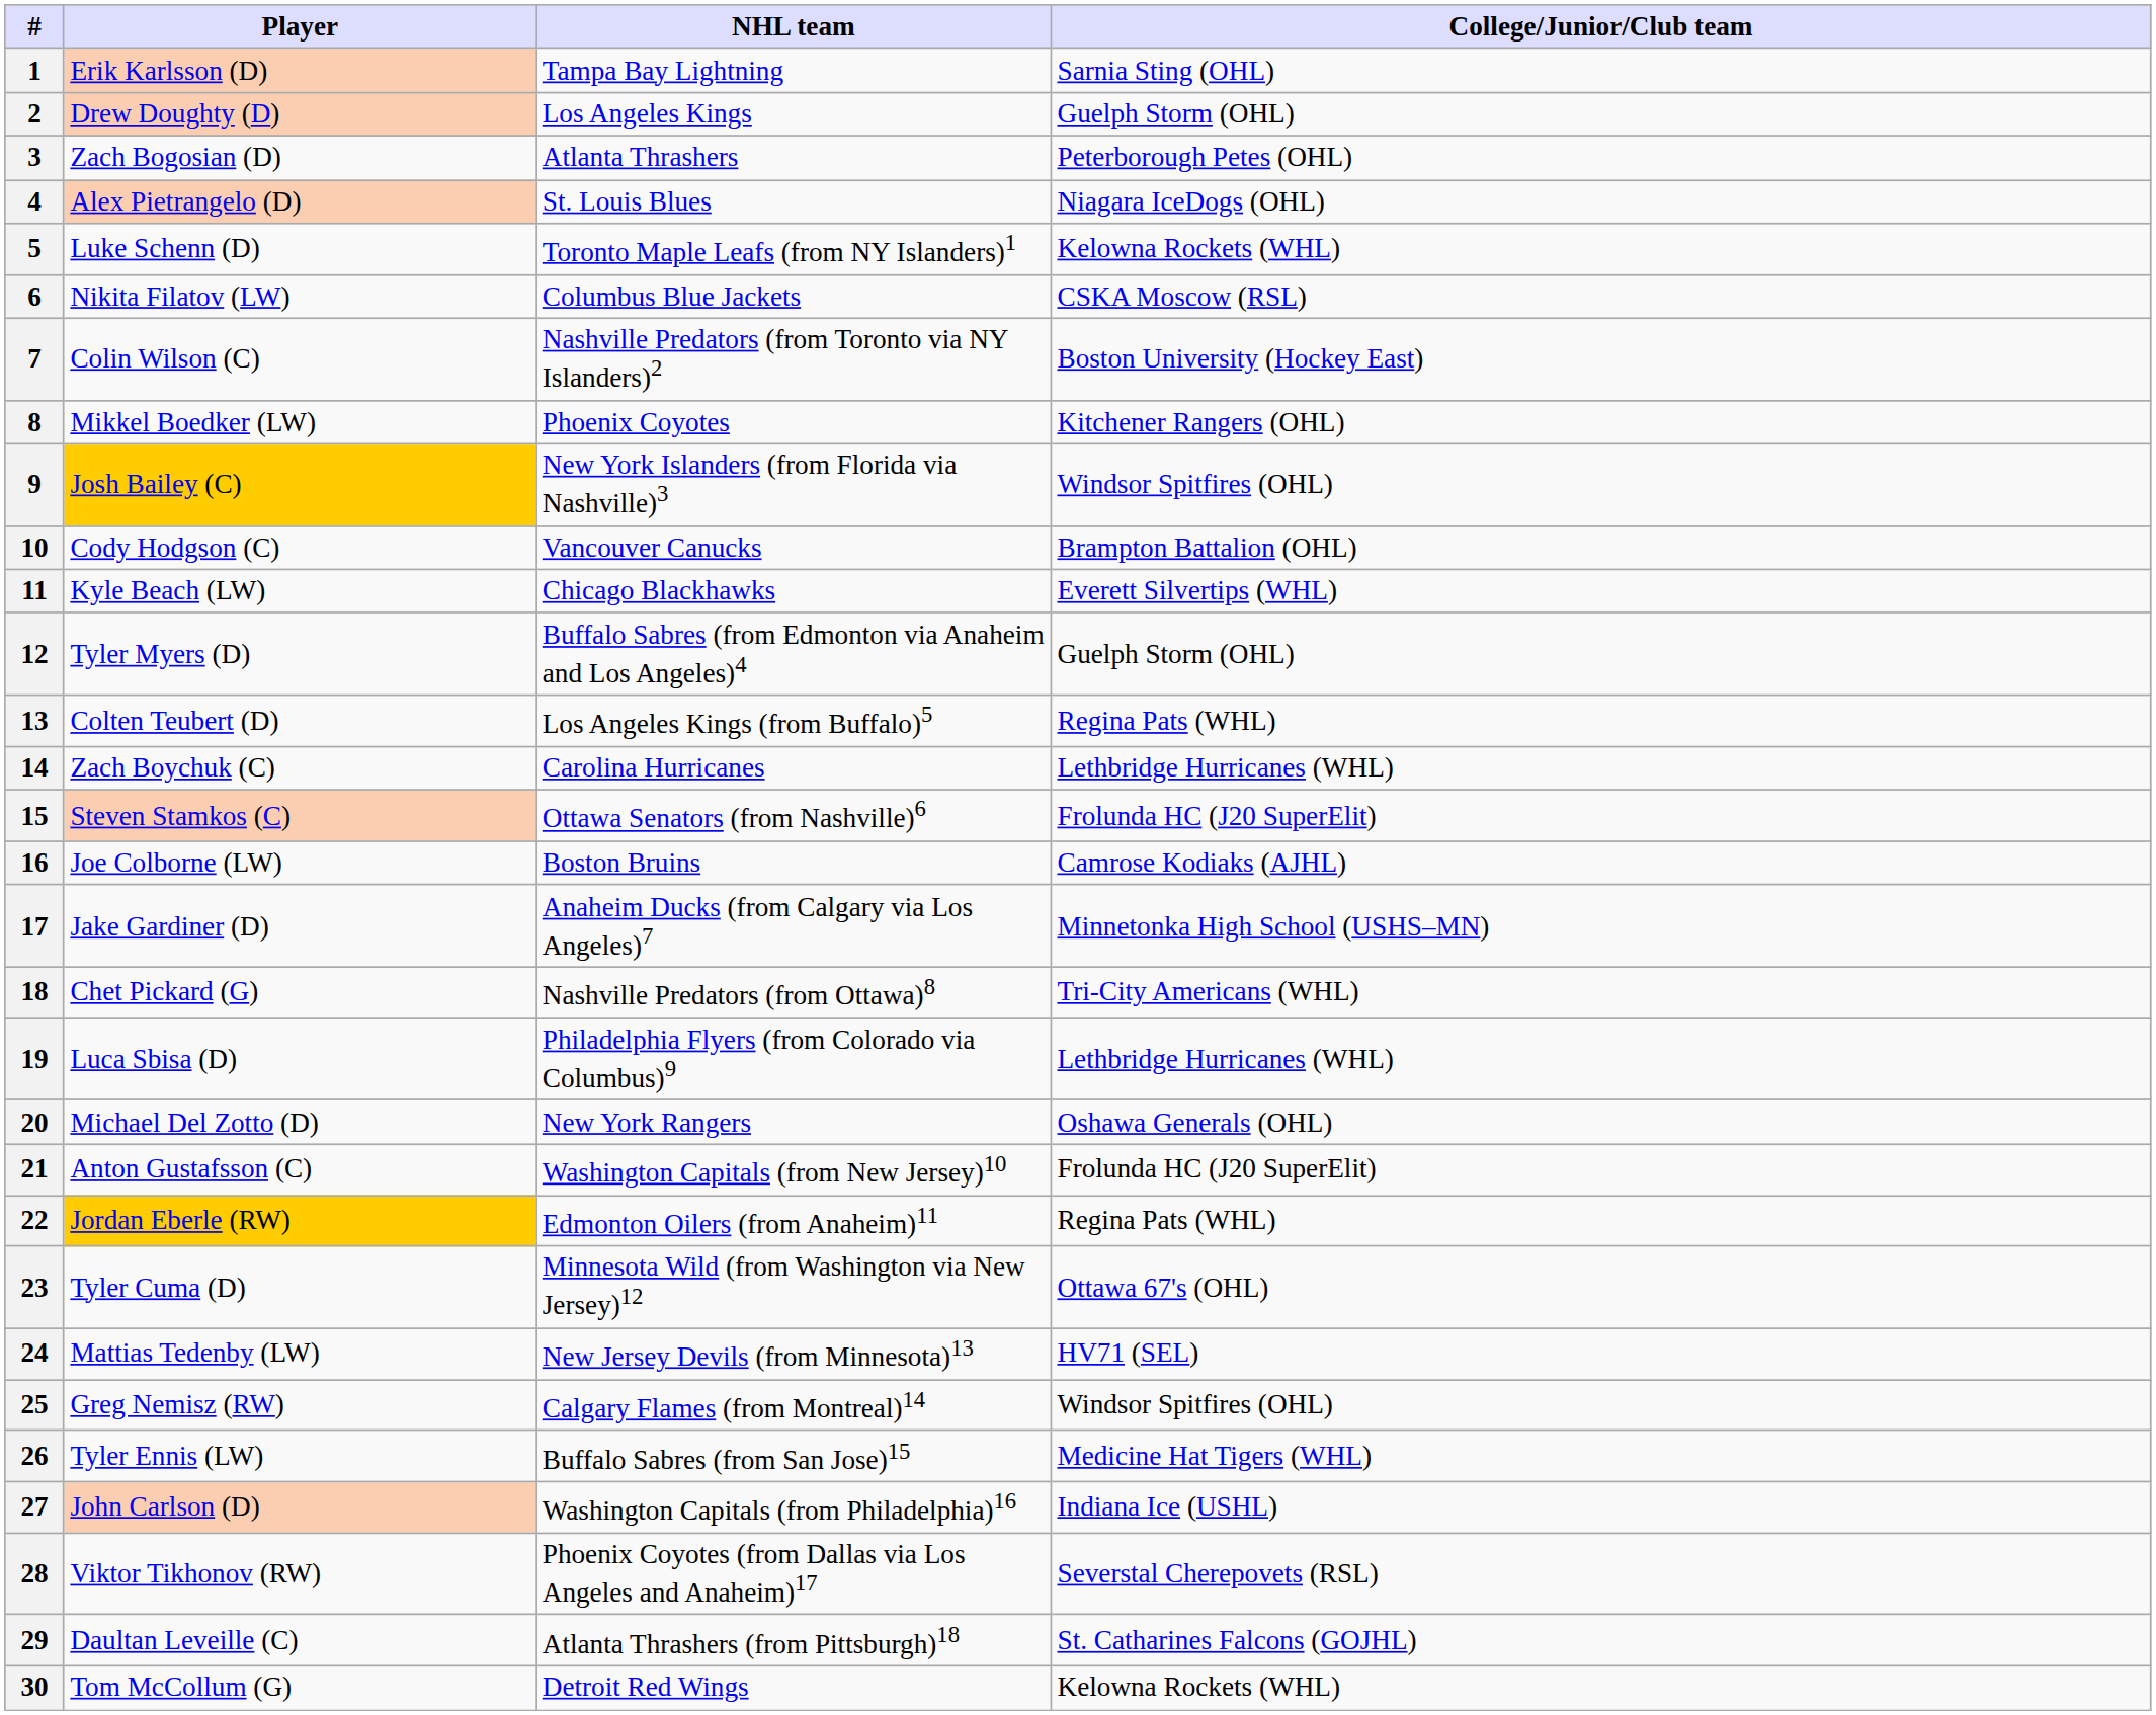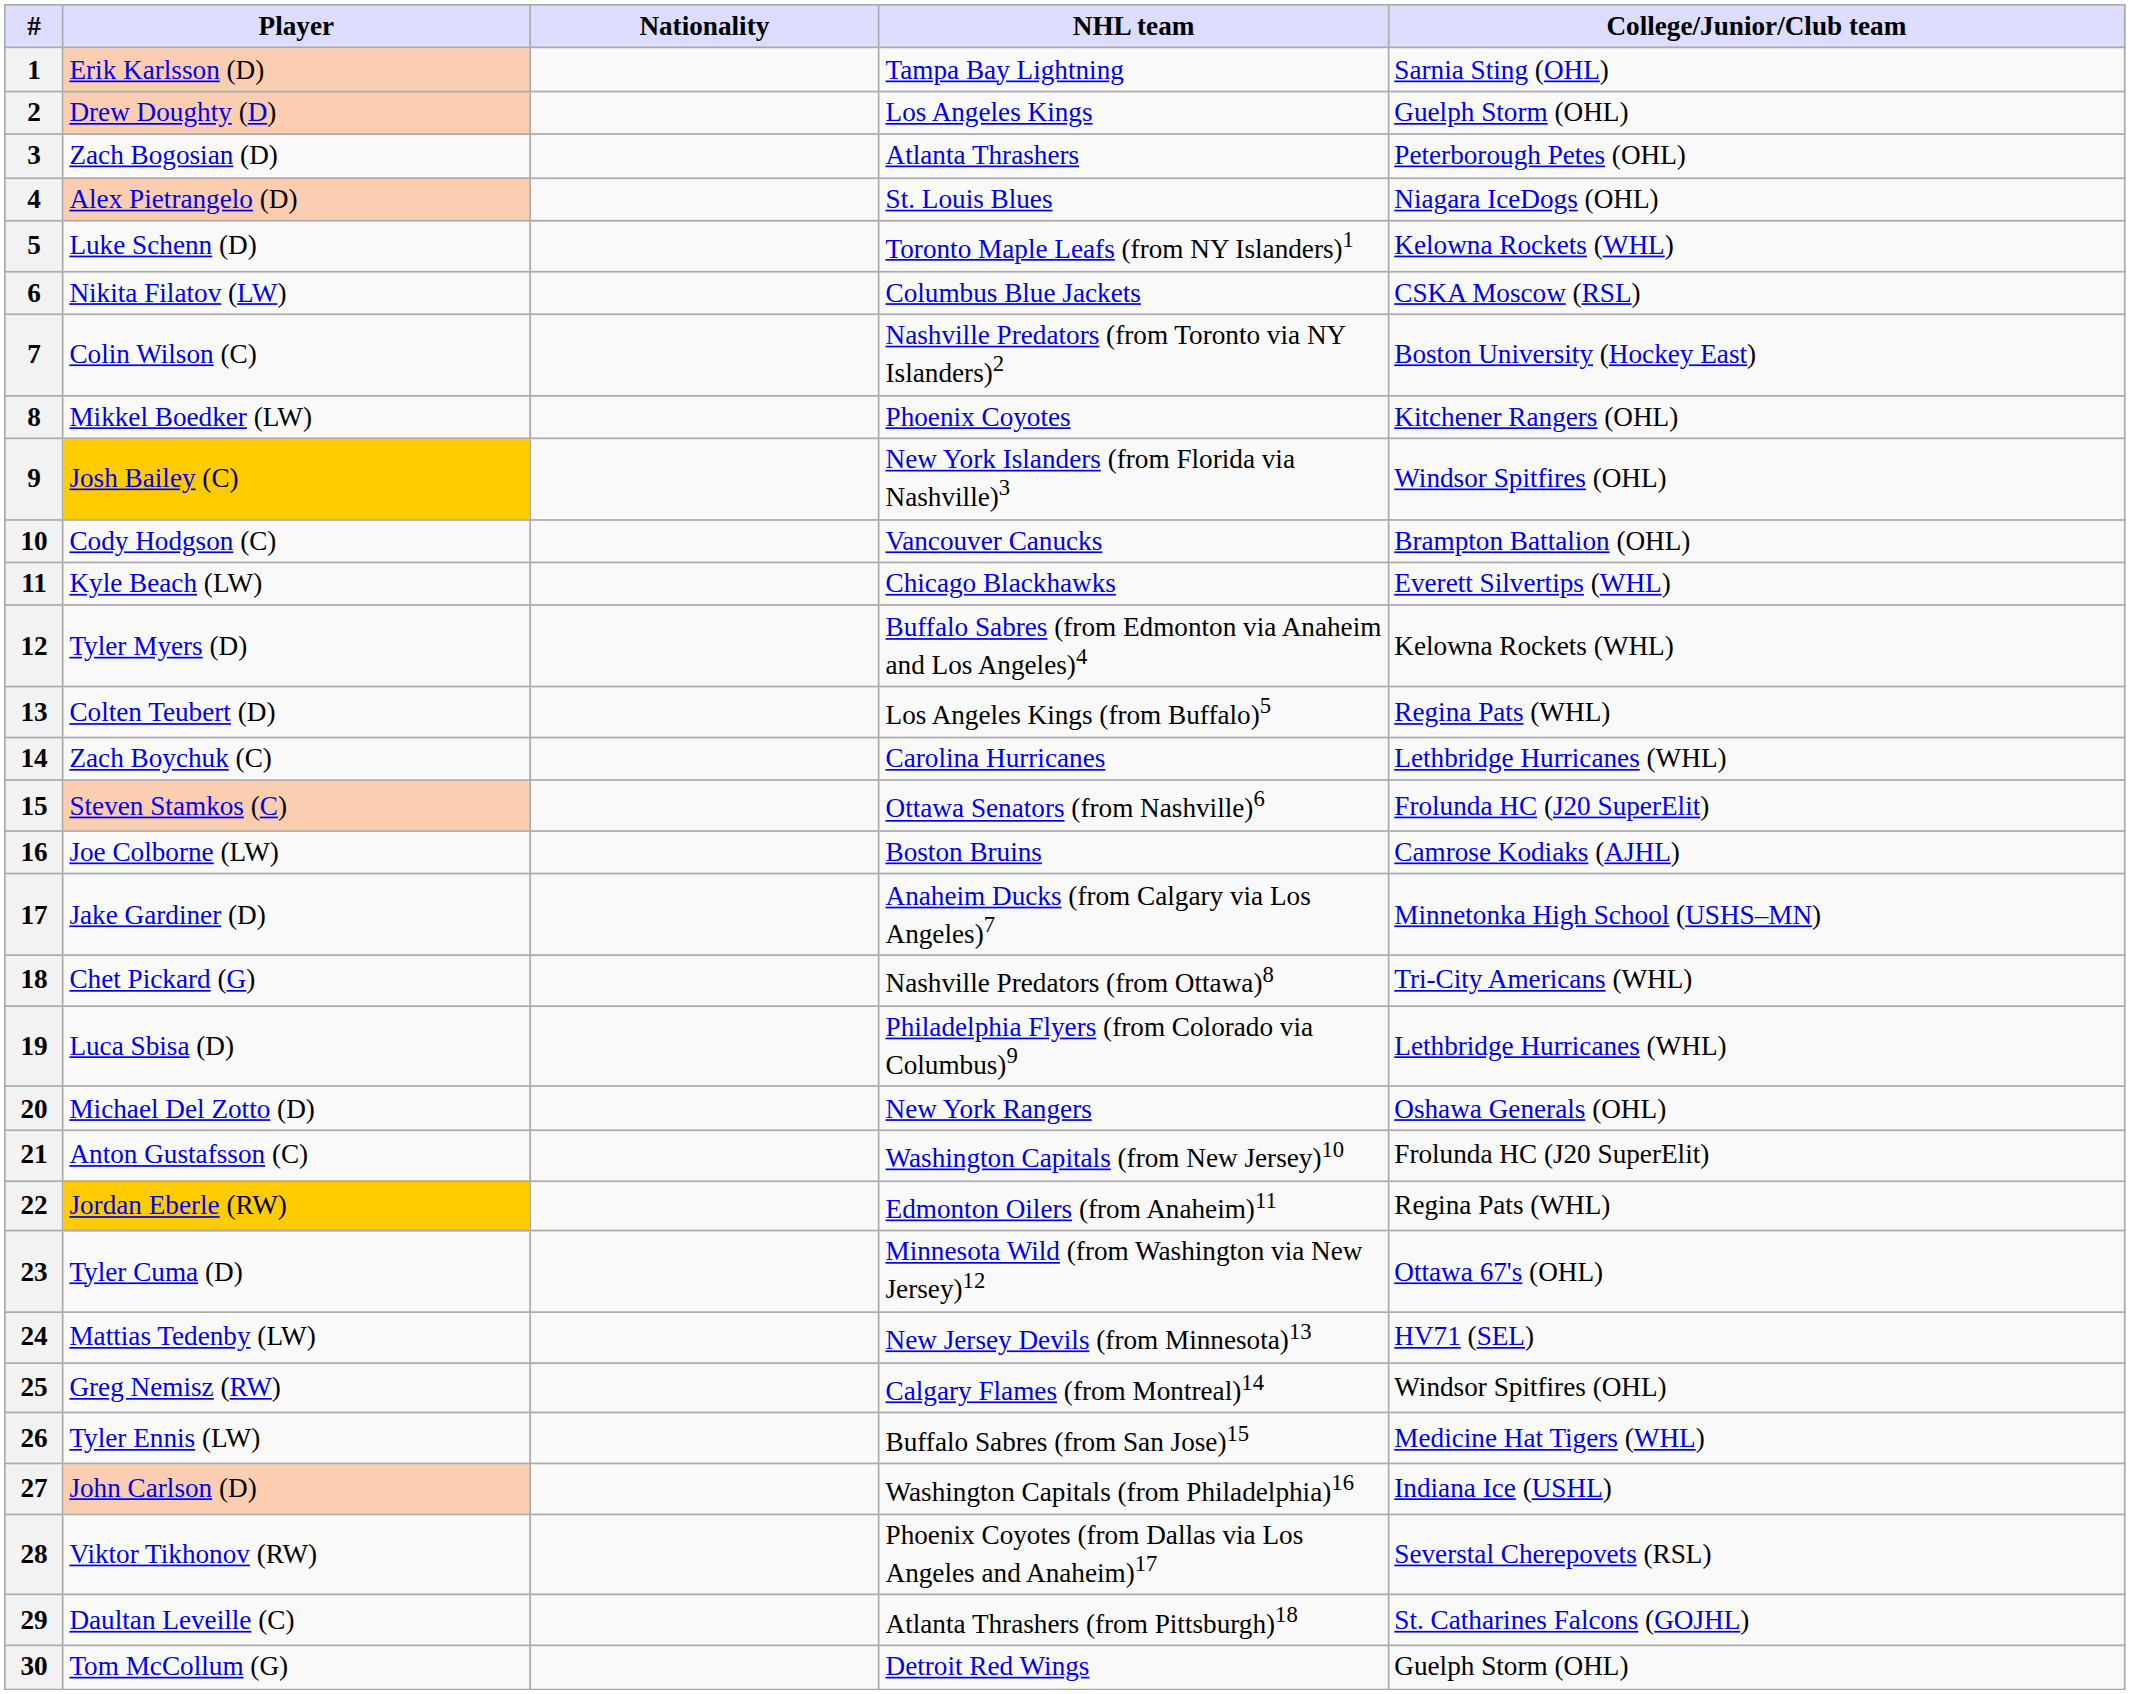+ column: Nationality
12 | College/Junior/Club team: Guelph Storm (OHL) -> Kelowna Rockets (WHL)
30 | College/Junior/Club team: Kelowna Rockets (WHL) -> Guelph Storm (OHL)
